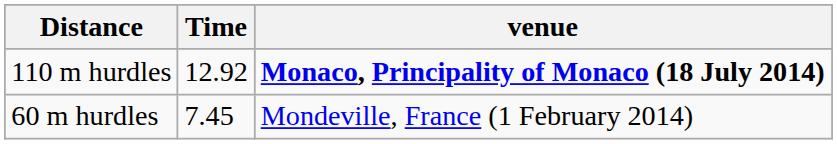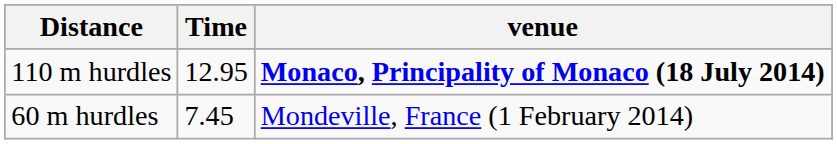110 m hurdles | Time: 12.92 -> 12.95
